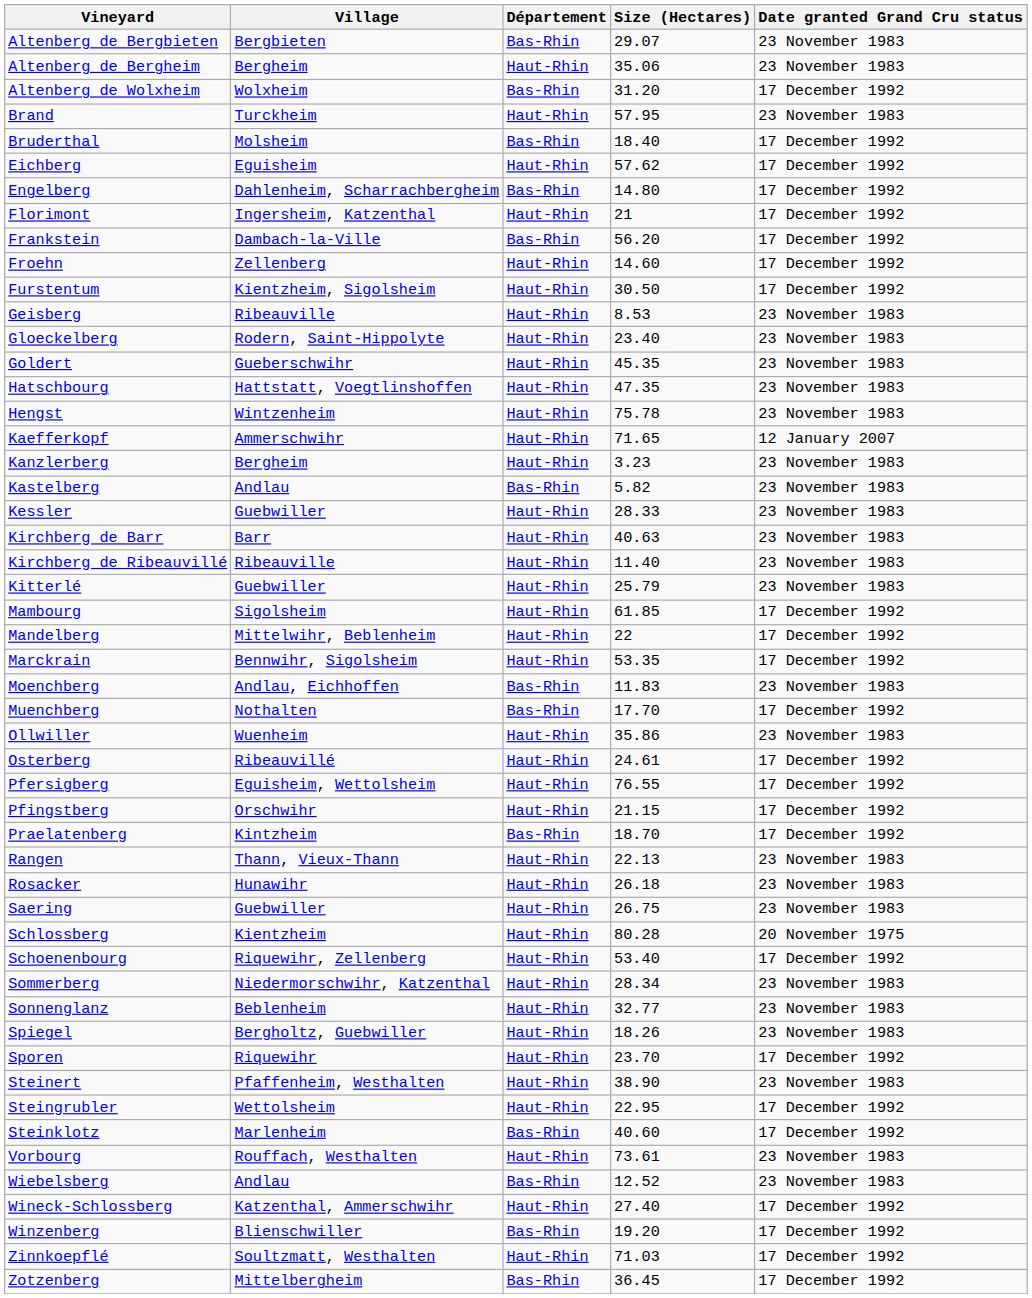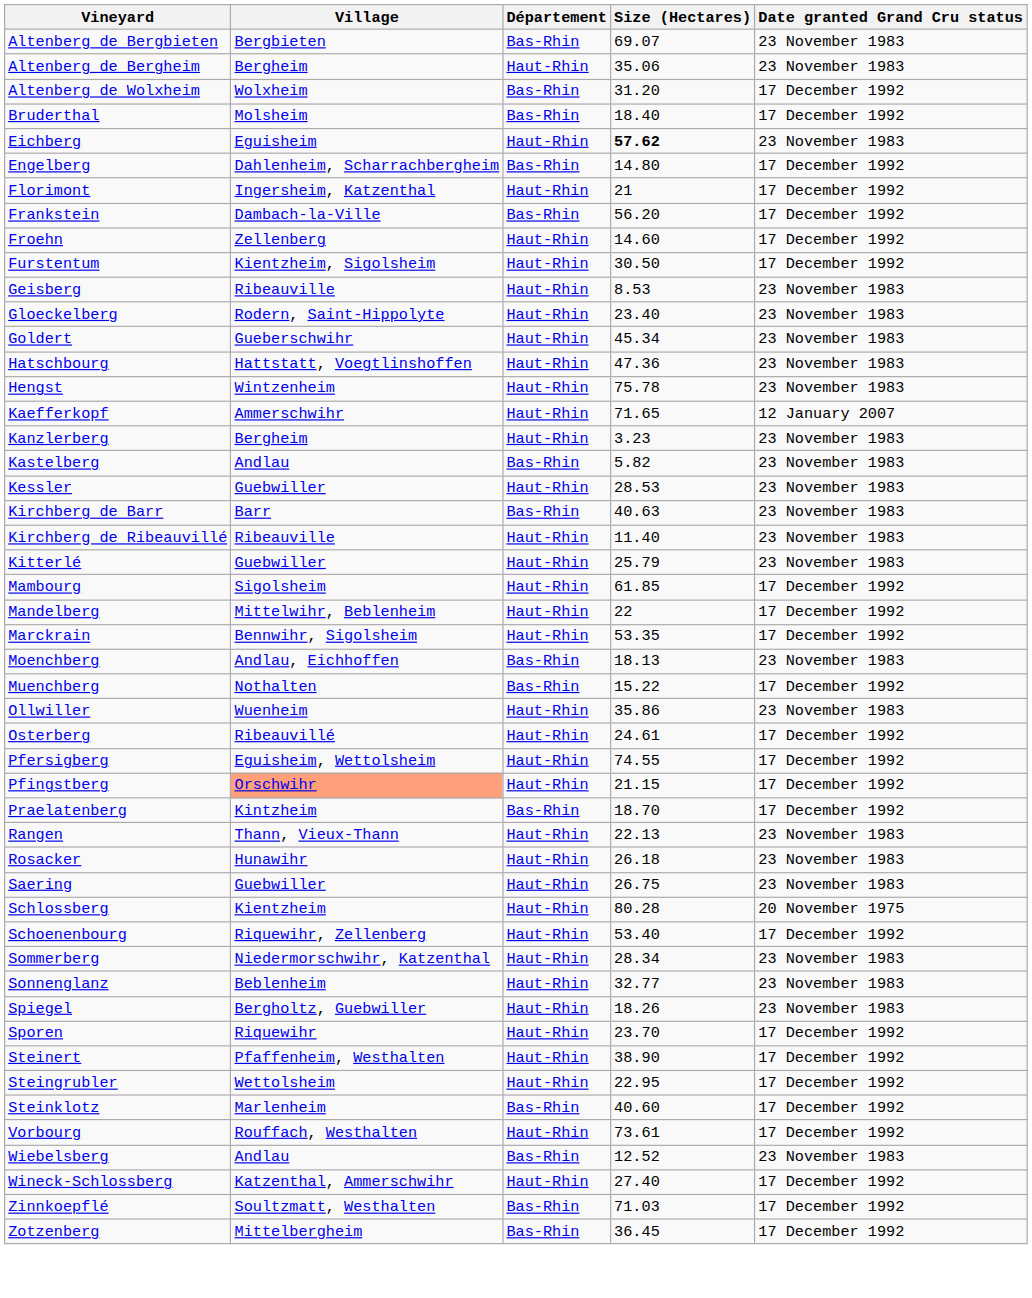Altenberg de Bergbieten | Size (Hectares): 29.07 -> 69.07
- row: Brand | Turckheim | Haut-Rhin | 57.95 | 23 November 1983
Eichberg | Size (Hectares): normal -> bold
Eichberg | Date granted Grand Cru status: 17 December 1992 -> 23 November 1983
Goldert | Size (Hectares): 45.35 -> 45.34
Hatschbourg | Size (Hectares): 47.35 -> 47.36
Kessler | Size (Hectares): 28.33 -> 28.53
Kirchberg de Barr | Département: Haut-Rhin -> Bas-Rhin
Moenchberg | Size (Hectares): 11.83 -> 18.13
Muenchberg | Size (Hectares): 17.70 -> 15.22
Pfersigberg | Size (Hectares): 76.55 -> 74.55
Pfingstberg | Village: no background -> lightsalmon background
Steinert | Date granted Grand Cru status: 23 November 1983 -> 17 December 1992
Vorbourg | Date granted Grand Cru status: 23 November 1983 -> 17 December 1992
- row: Winzenberg | Blienschwiller | Bas-Rhin | 19.20 | 17 December 1992
Zinnkoepflé | Département: Haut-Rhin -> Bas-Rhin
